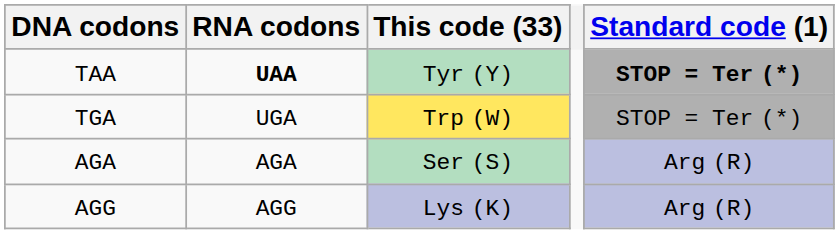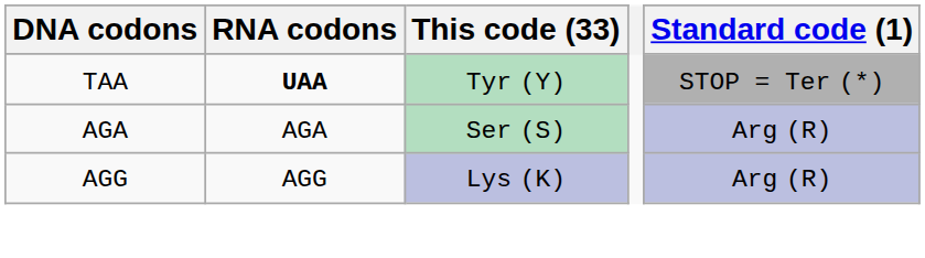TAA | Standard code (1): bold -> normal
- row: TGA | UGA | Trp (W) | STOP = Ter (*)
